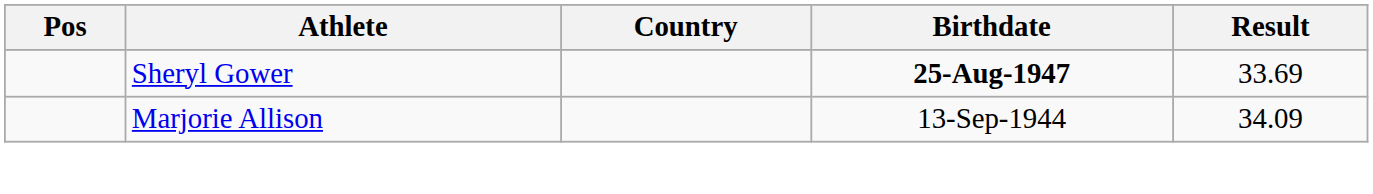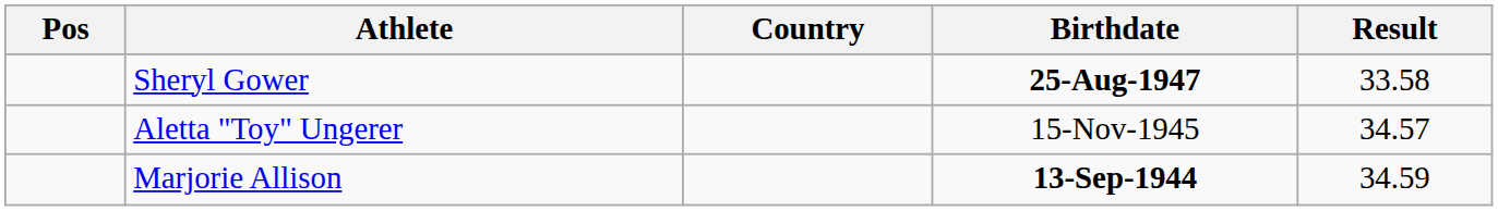Sheryl Gower | Result: 33.69 -> 33.58
+ row: Aletta "Toy" Ungerer | 15-Nov-1945 | 34.57
Marjorie Allison | Birthdate: normal -> bold
Marjorie Allison | Result: 34.09 -> 34.59
